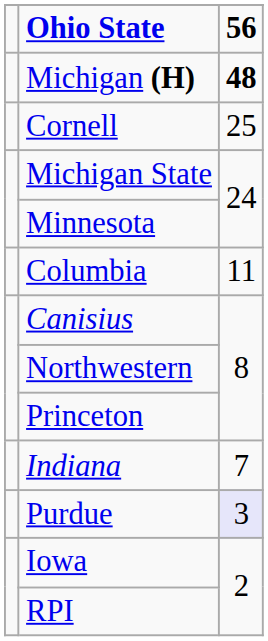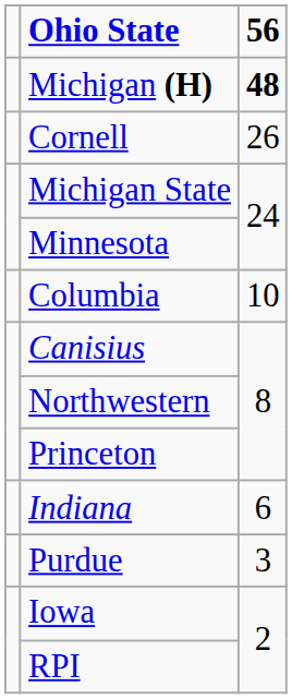Cornell | 56: 25 -> 26
Columbia | 56: 11 -> 10
Indiana | 56: 7 -> 6
Purdue | 56: lavender background -> no background
